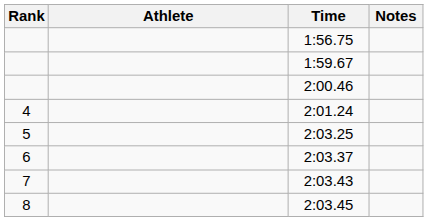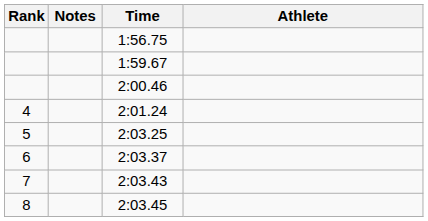columns swapped: Athlete <-> Notes
